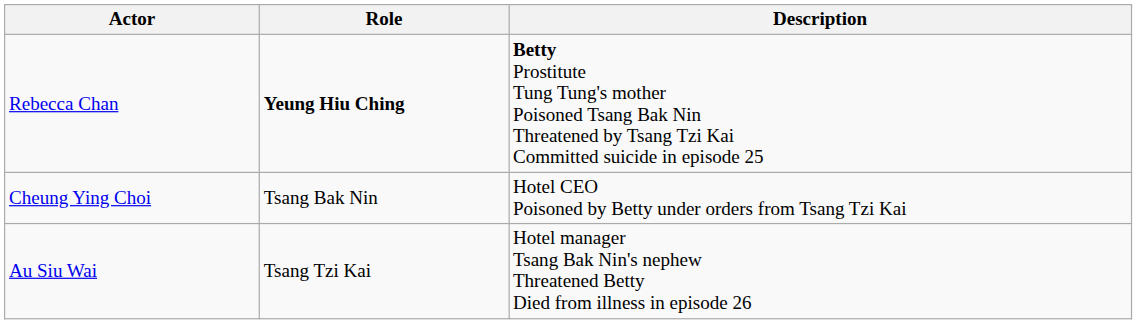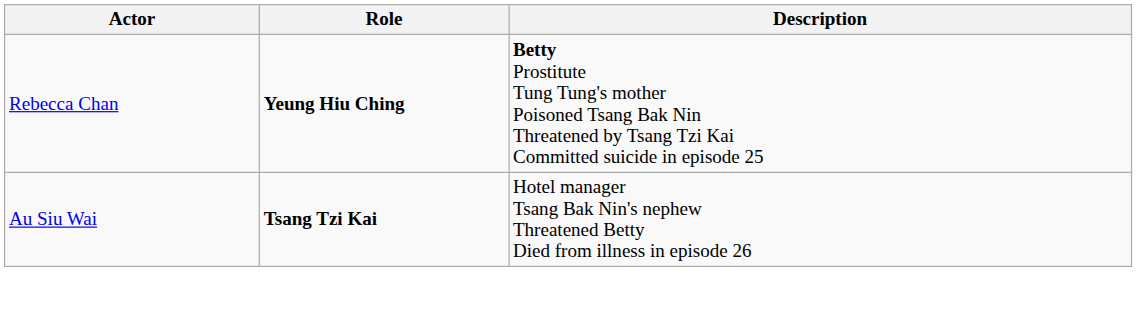- row: Cheung Ying Choi | Tsang Bak Nin | Hotel CEO Poisoned by Betty under orders from Tsang Tzi Kai
Au Siu Wai | Role: normal -> bold
